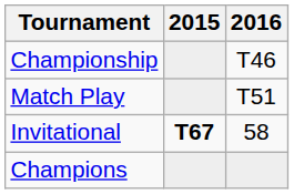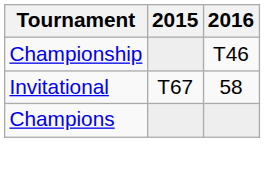- row: Match Play | T51
Invitational | 2015: bold -> normal
